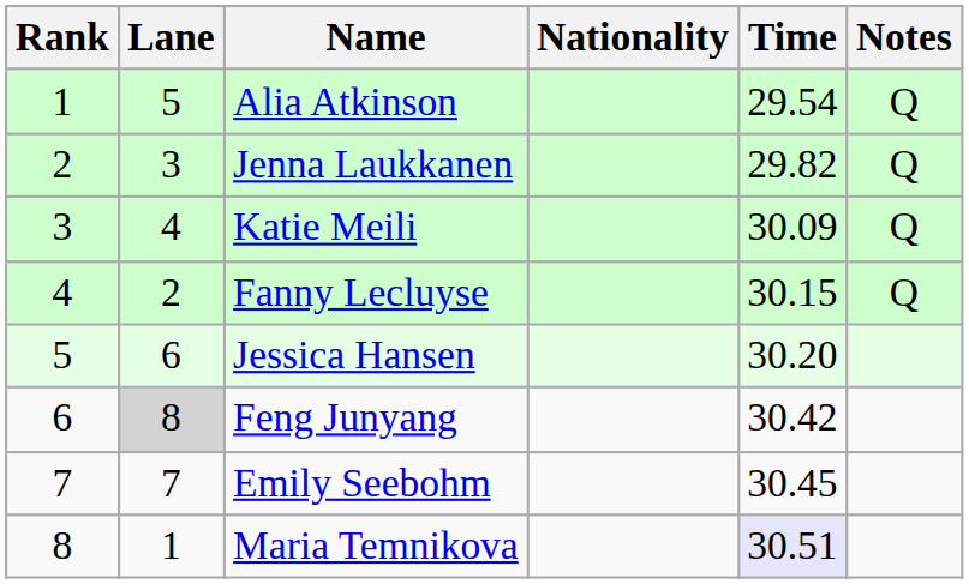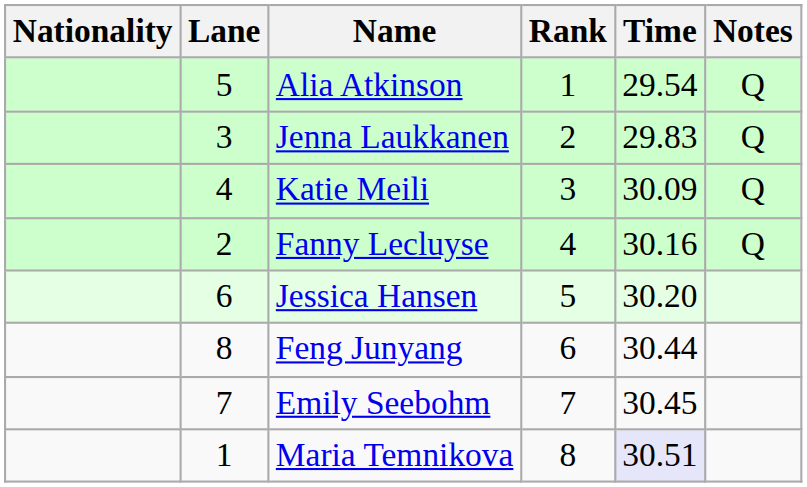columns swapped: Rank <-> Nationality
Jenna Laukkanen | Time: 29.82 -> 29.83
Fanny Lecluyse | Time: 30.15 -> 30.16
Feng Junyang | Lane: lightgrey background -> no background
Feng Junyang | Time: 30.42 -> 30.44
